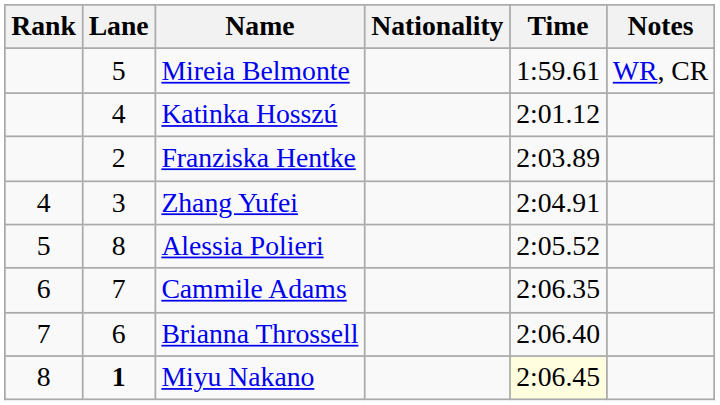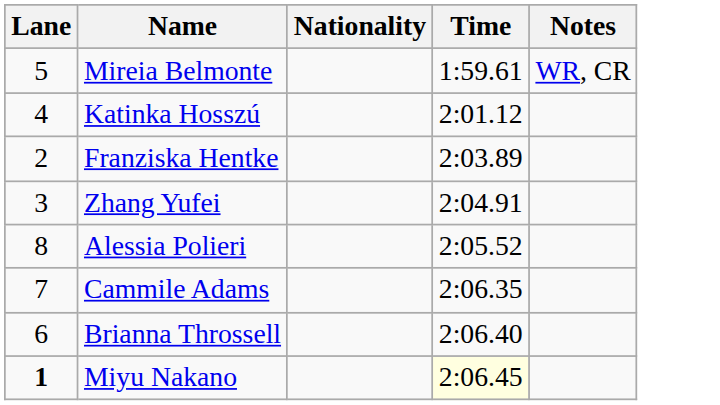- column: Rank | 4 | 5 | 6 | 7 | 8
